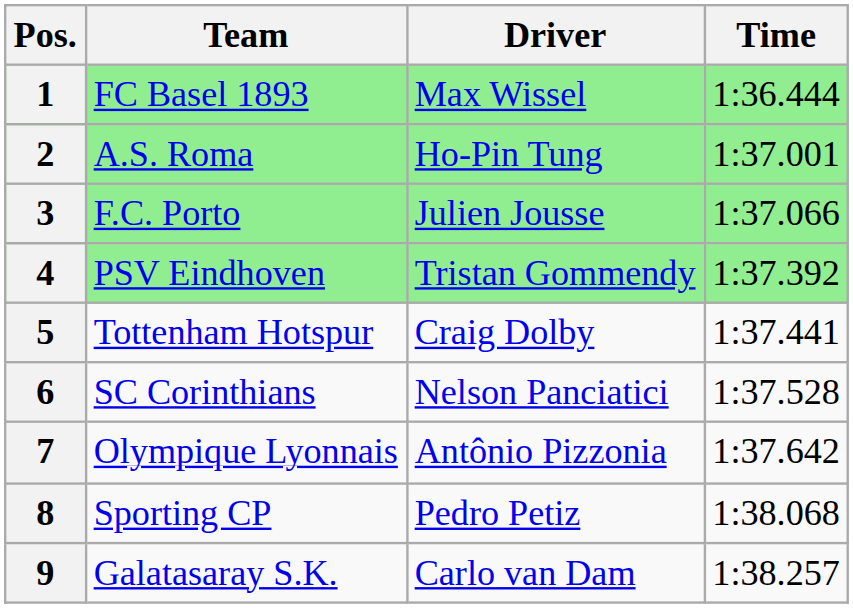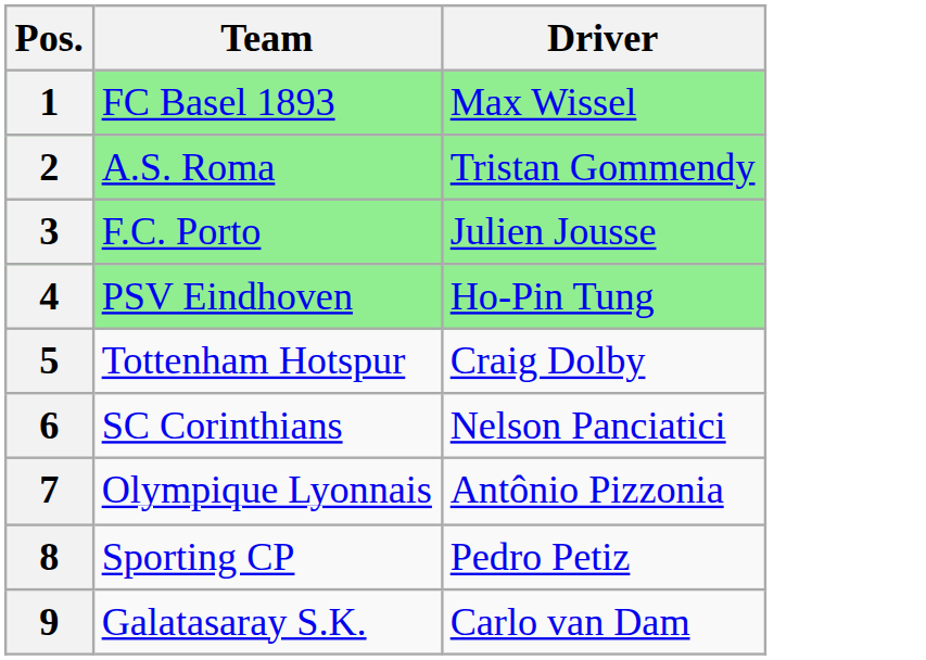- column: Time | 1:36.444 | 1:37.001 | 1:37.066 | 1:37.392 | 1:37.441 | 1:37.528 | 1:37.642 | 1:38.068 | 1:38.257
2 | Driver: Ho-Pin Tung -> Tristan Gommendy
4 | Driver: Tristan Gommendy -> Ho-Pin Tung
